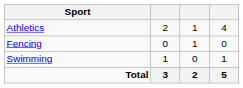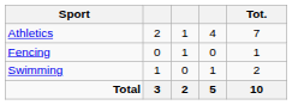+ column: Tot. | 7 | 1 | 2 | 10
